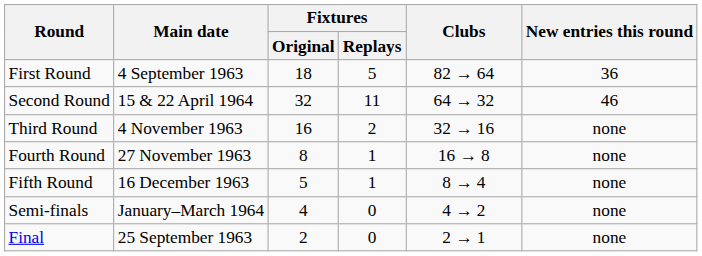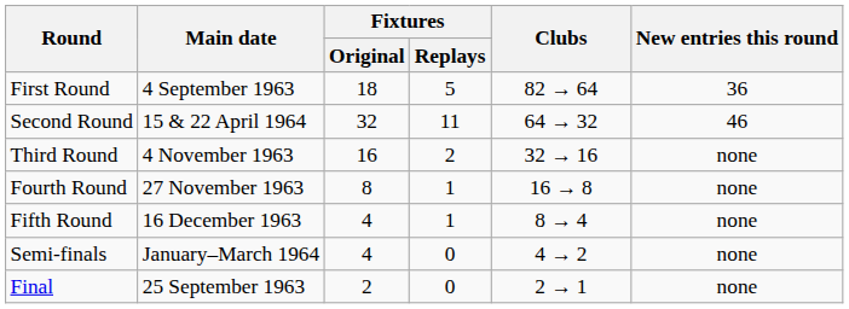Fifth Round | Fixtures / Original: 5 -> 4
